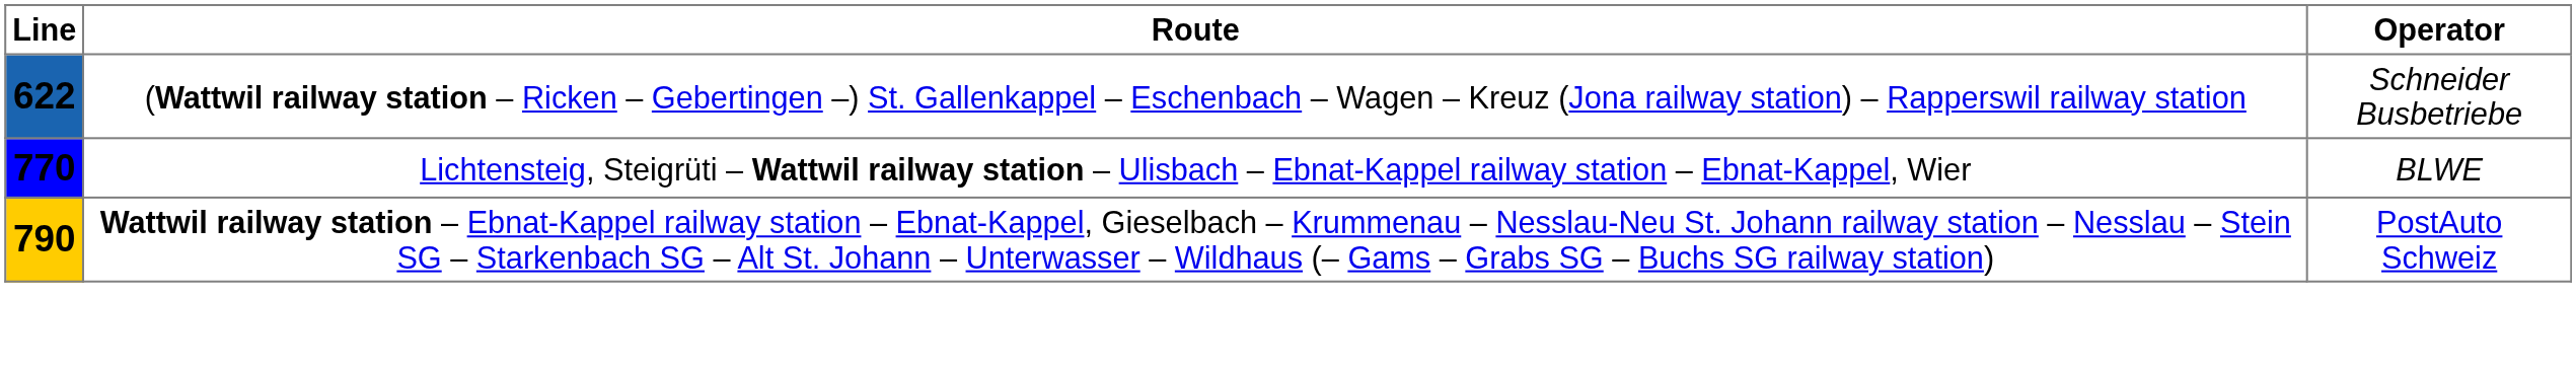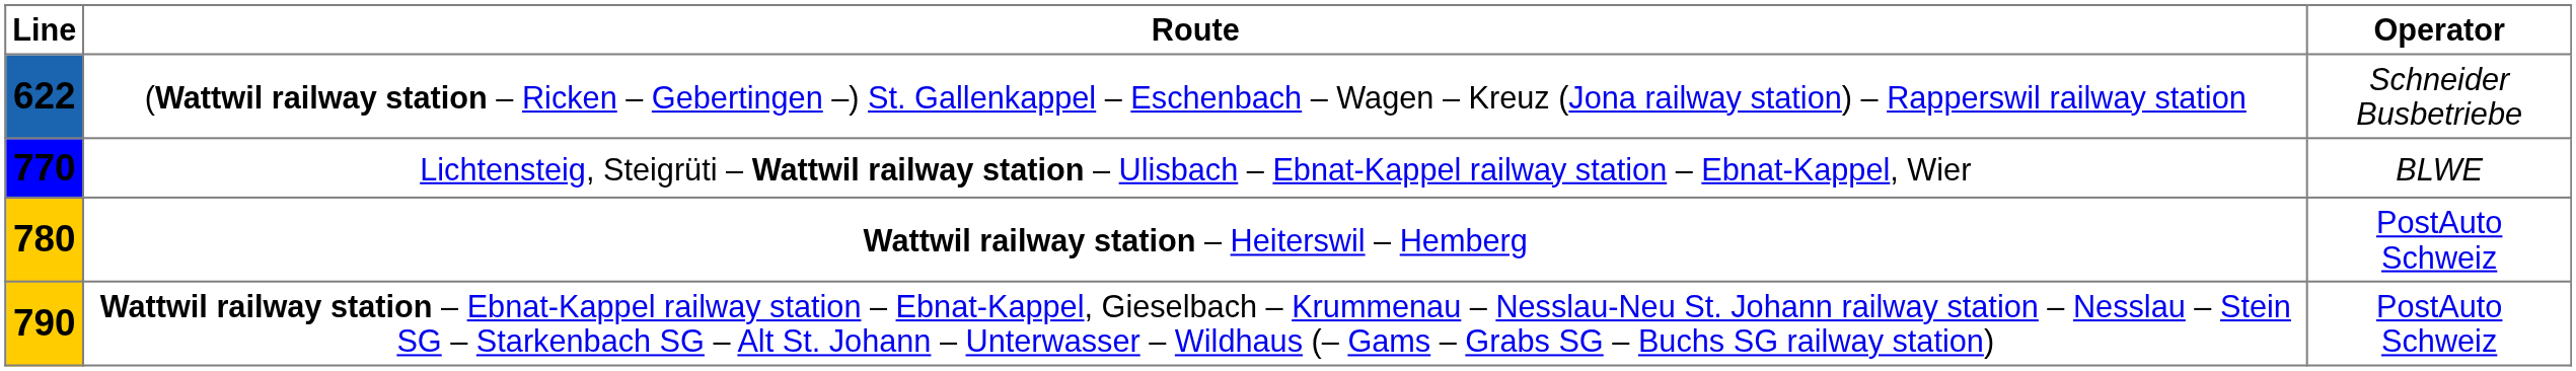+ row: 780 | Wattwil railway station – Heiterswil – Hemberg | PostAuto Schweiz
